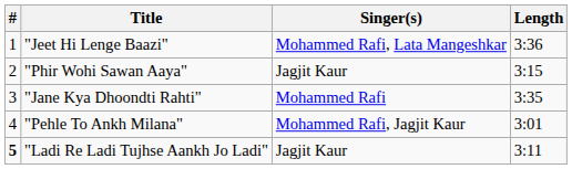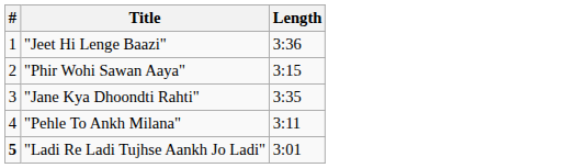- column: Singer(s) | Mohammed Rafi, Lata Mangeshkar | Jagjit Kaur | Mohammed Rafi | Mohammed Rafi, Jagjit Kaur | Jagjit Kaur
"Pehle To Ankh Milana" | Length: 3:01 -> 3:11
"Ladi Re Ladi Tujhse Aankh Jo Ladi" | Length: 3:11 -> 3:01
